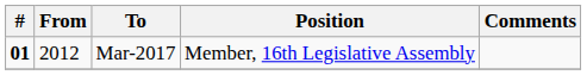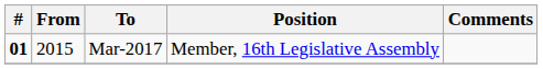Mar-2017 | From: 2012 -> 2015
